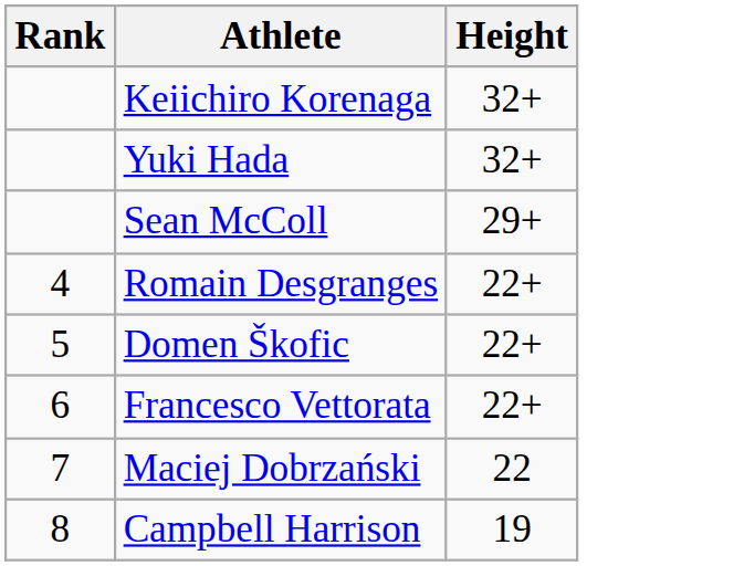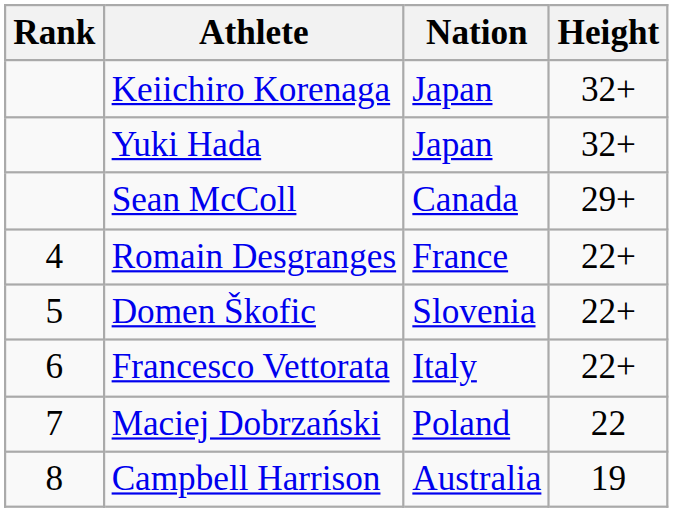+ column: Nation | Japan | Japan | Canada | France | Slovenia | Italy | Poland | Australia
